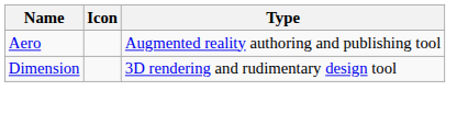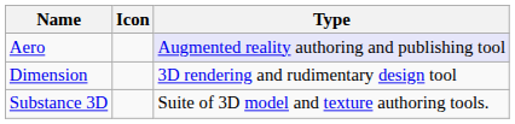Aero | Type: no background -> lavender background
+ row: Substance 3D | Suite of 3D model and texture authoring tools.
